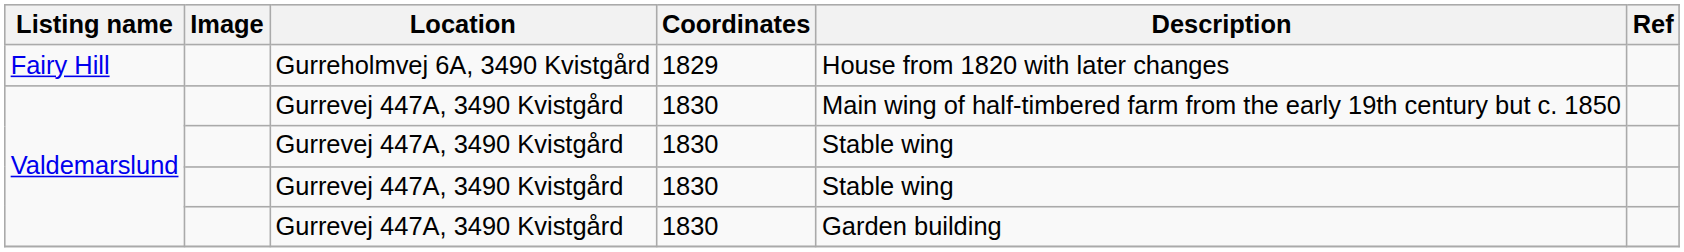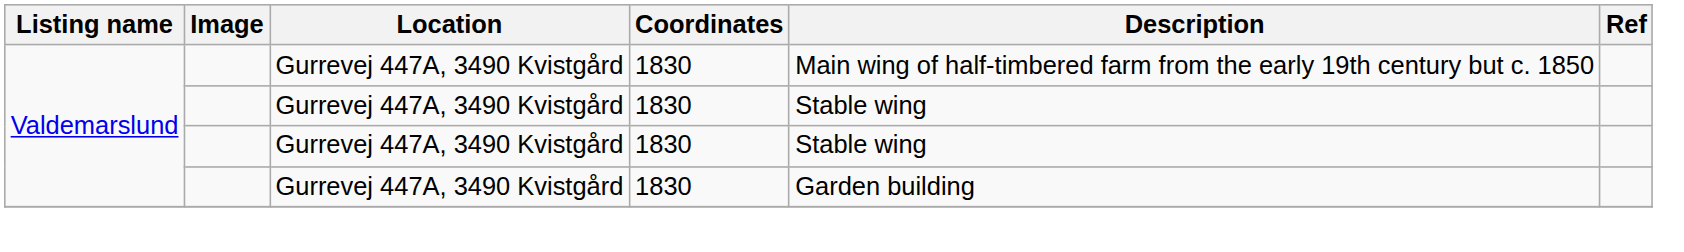- row: Fairy Hill | Gurreholmvej 6A, 3490 Kvistgård | 1829 | House from 1820 with later changes
